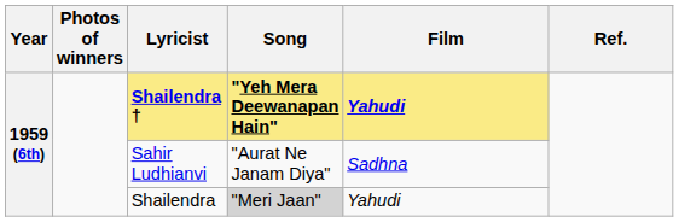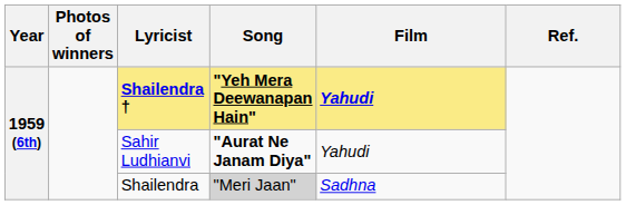Sahir Ludhianvi | Song: normal -> bold
Sahir Ludhianvi | Film: Sadhna -> Yahudi
Shailendra | Film: Yahudi -> Sadhna
